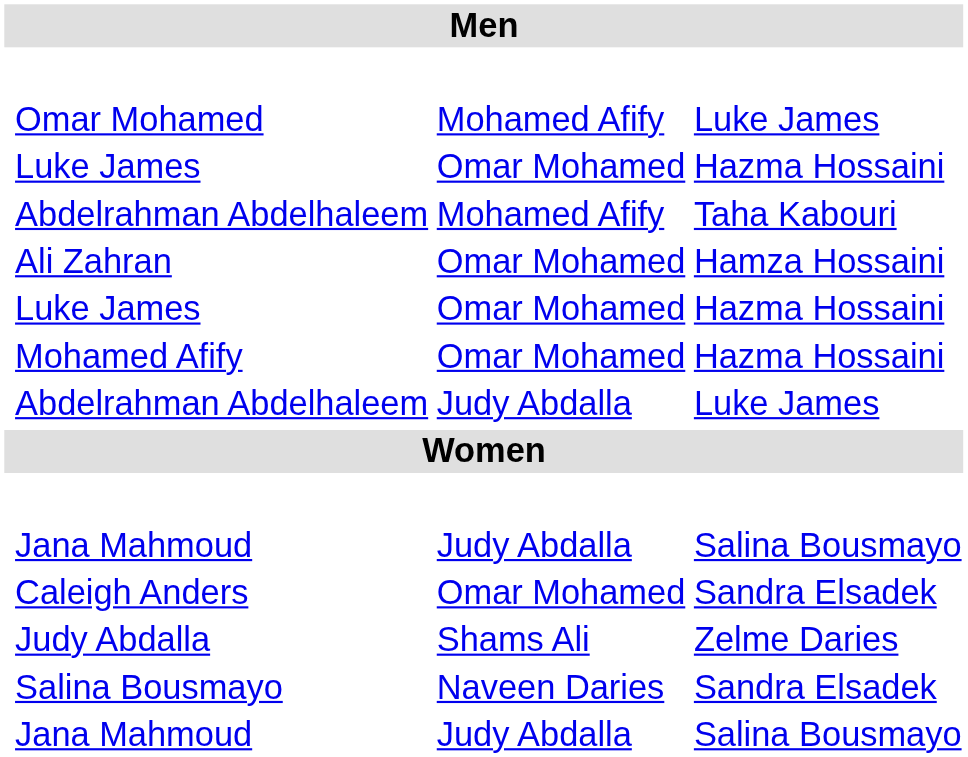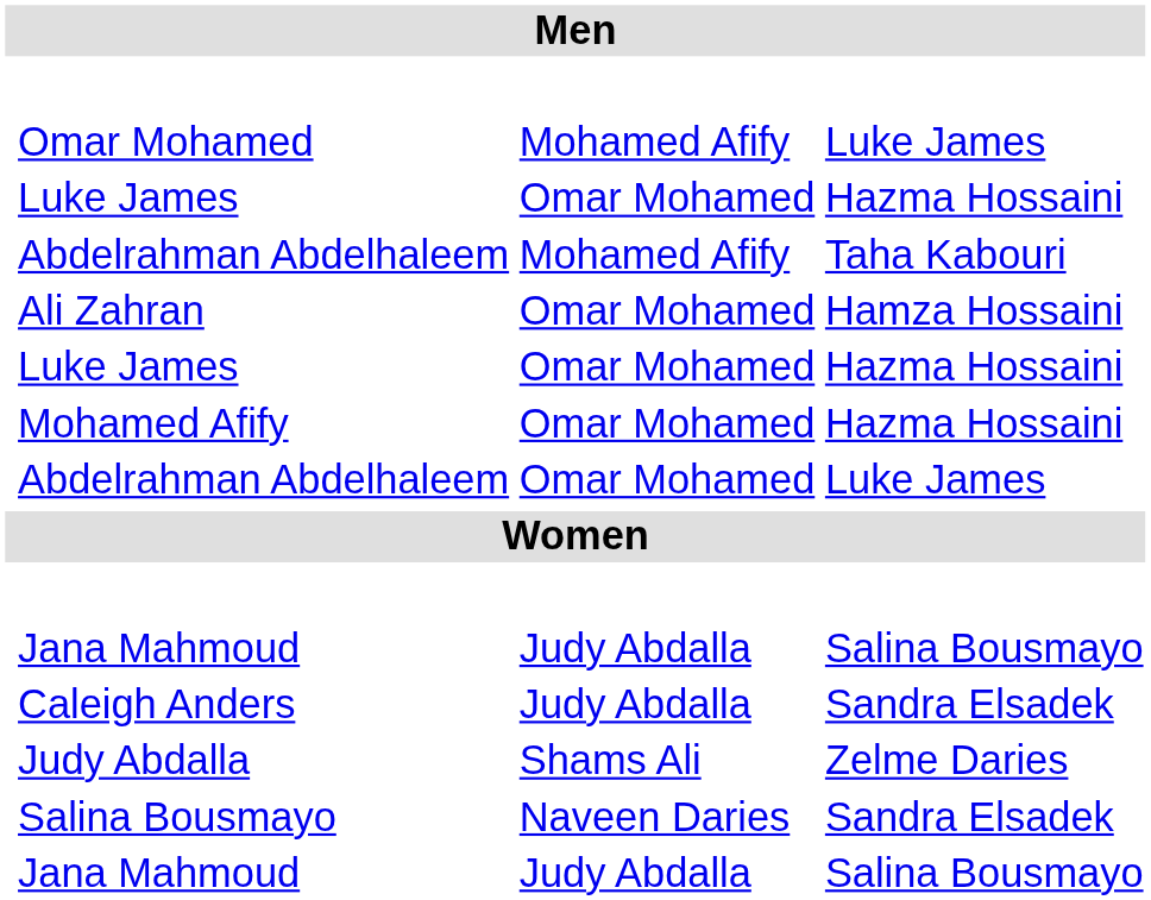Abdelrahman Abdelhaleem / Luke James | column 3: Judy Abdalla -> Omar Mohamed
Caleigh Anders | column 3: Omar Mohamed -> Judy Abdalla
